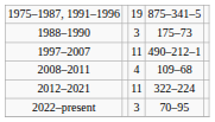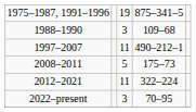1988–1990 | column 4: 175–73 -> 109–68
2008–2011 | column 3: 4 -> 5
2008–2011 | column 4: 109–68 -> 175–73
